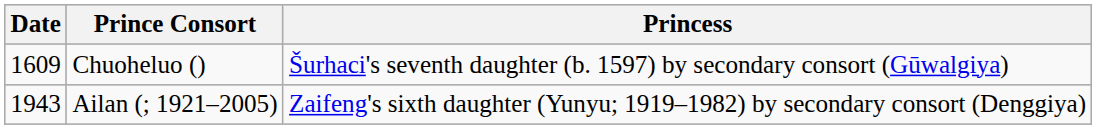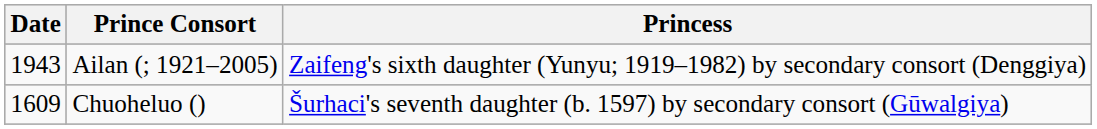rows swapped: Chuoheluo () <-> Ailan (; 1921–2005)
